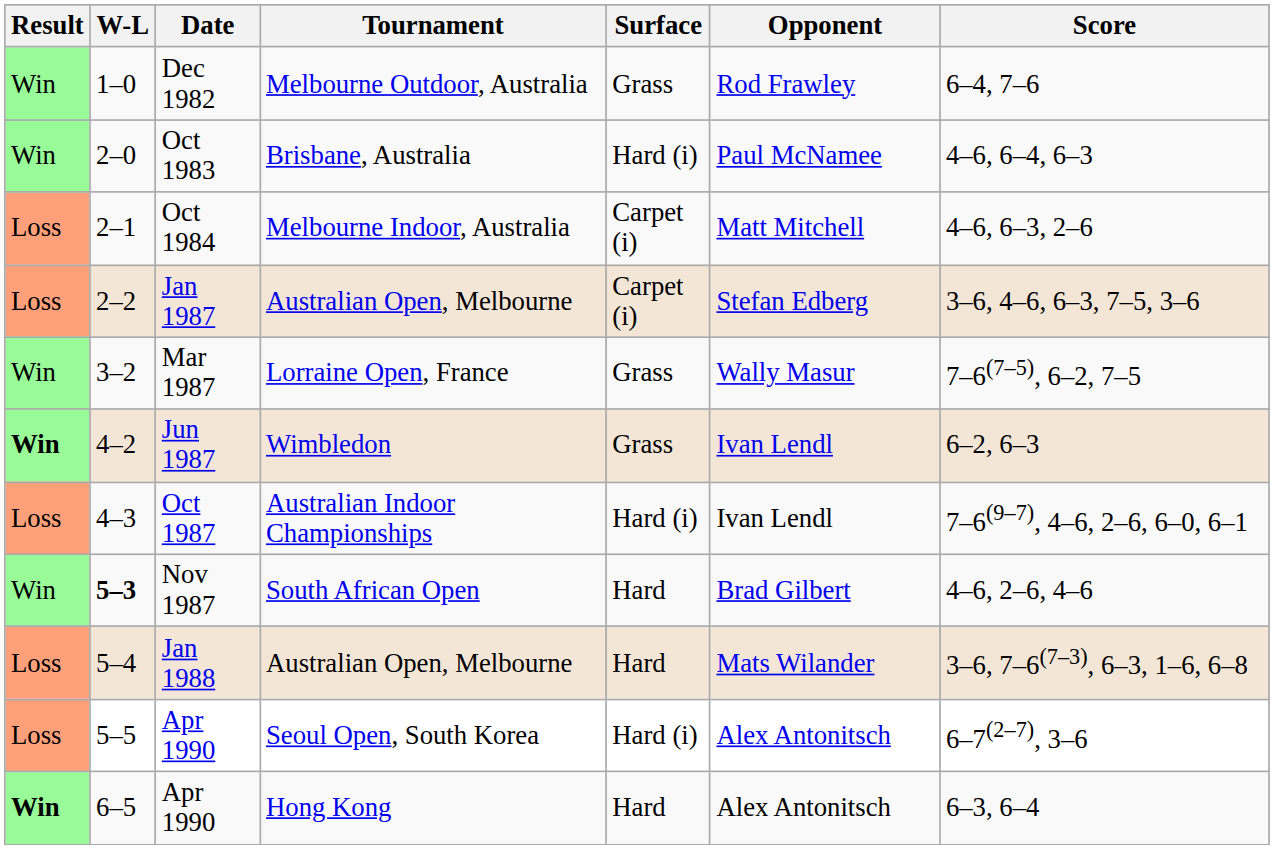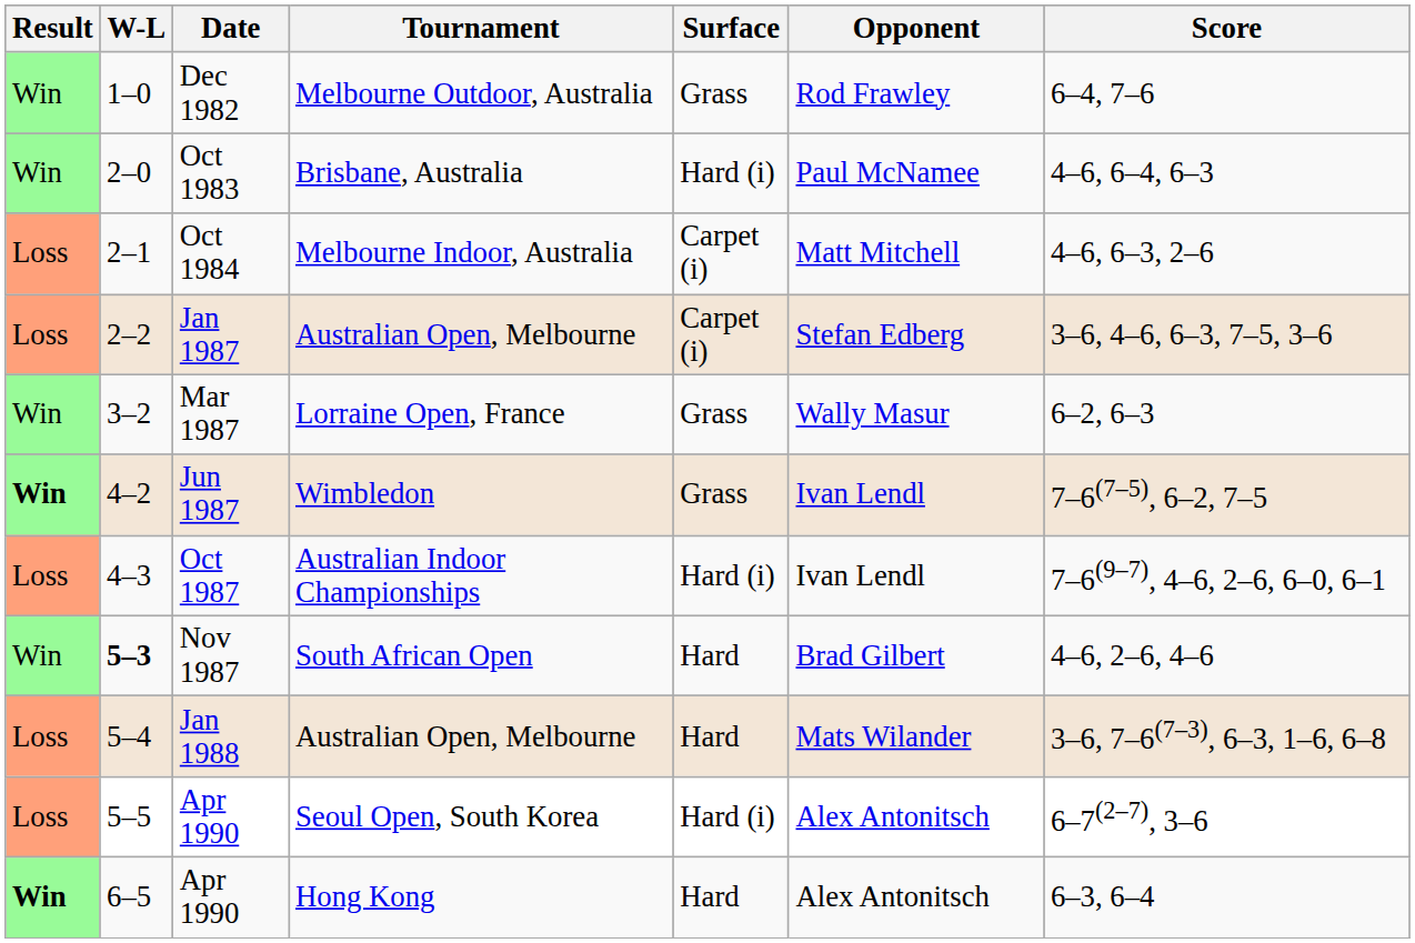Mar 1987 | Score: 7–6(7–5), 6–2, 7–5 -> 6–2, 6–3
Jun 1987 | Score: 6–2, 6–3 -> 7–6(7–5), 6–2, 7–5
